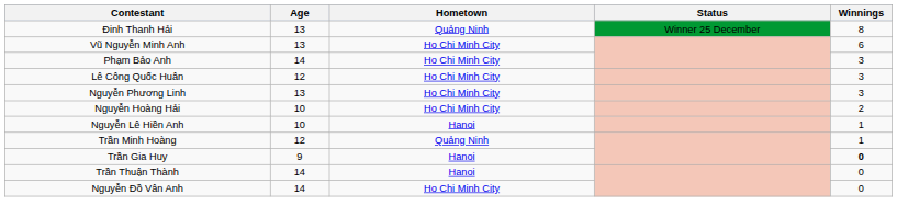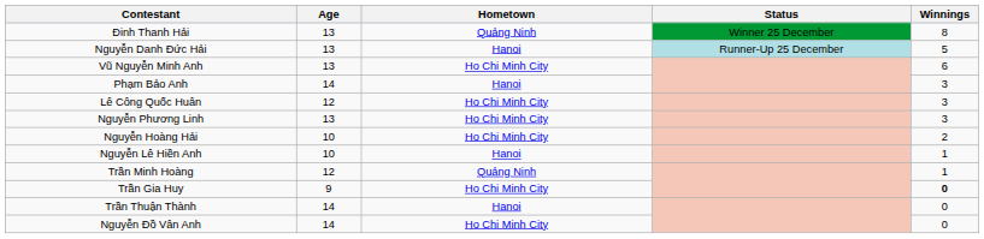+ row: Nguyễn Danh Đức Hải | 13 | Hanoi | Runner-Up 25 December | 5
Phạm Bảo Anh | Hometown: Ho Chi Minh City -> Hanoi
Trần Gia Huy | Hometown: Hanoi -> Ho Chi Minh City
